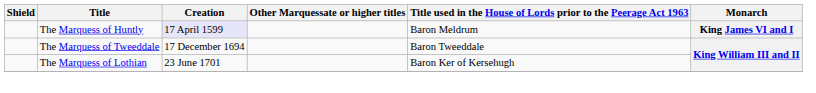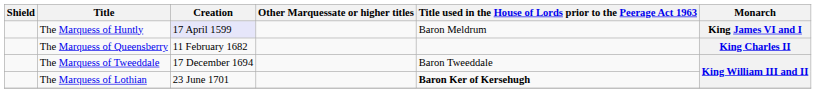+ row: The Marquess of Queensberry | 11 February 1682 | King Charles II
The Marquess of Lothian | column 5: normal -> bold
